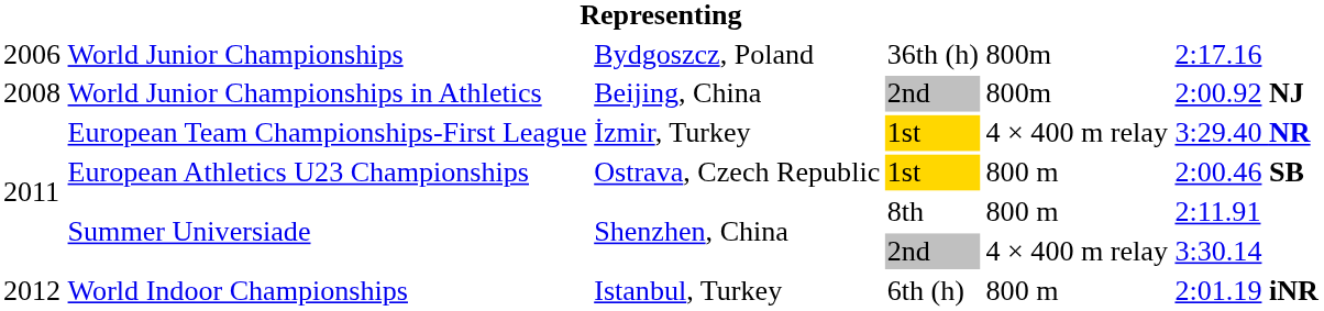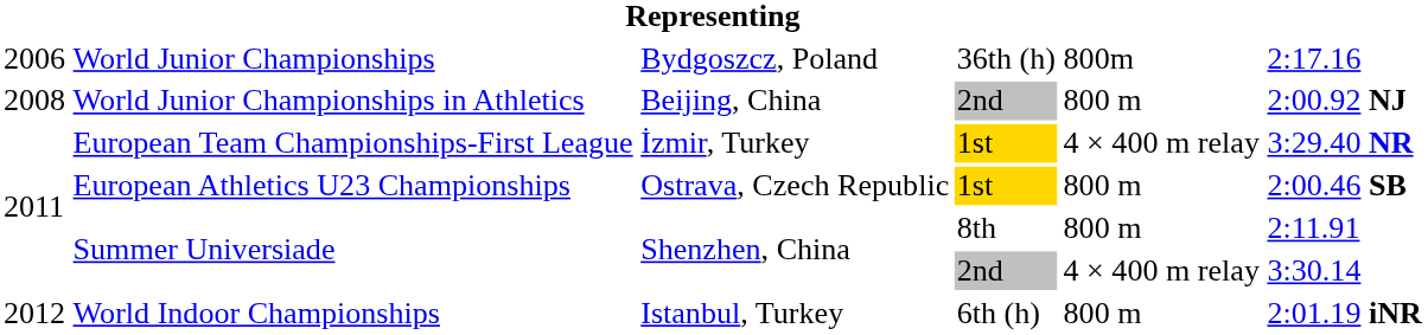World Junior Championships in Athletics | column 5: 800m -> 800 m
